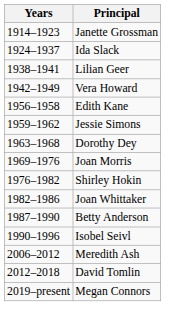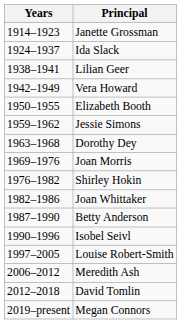+ row: 1950–1955 | Elizabeth Booth
- row: 1956–1958 | Edith Kane
+ row: 1997–2005 | Louise Robert-Smith
